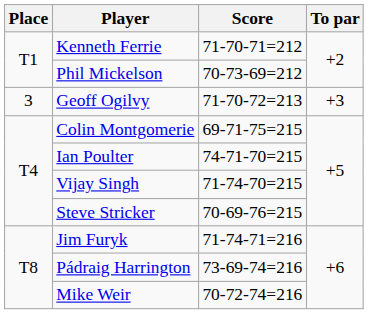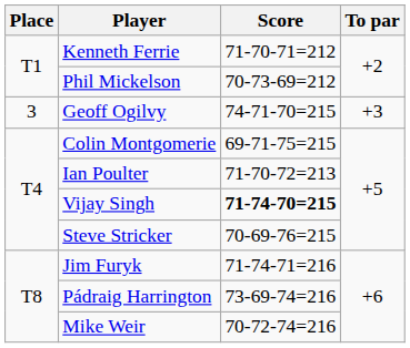Geoff Ogilvy | Score: 71-70-72=213 -> 74-71-70=215
Ian Poulter | Score: 74-71-70=215 -> 71-70-72=213
Vijay Singh | Score: normal -> bold
